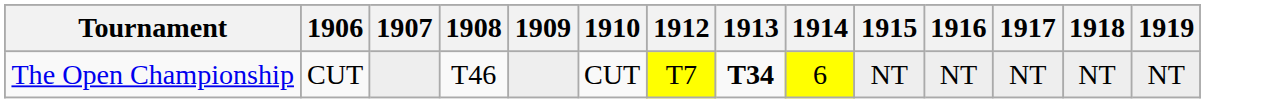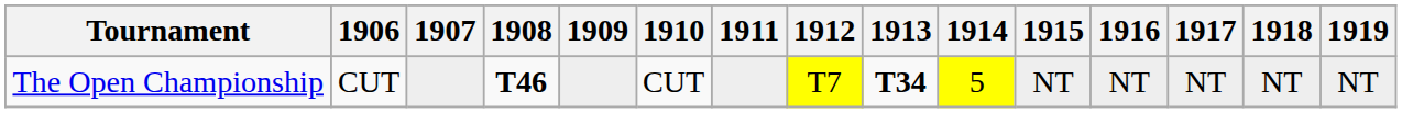+ column: 1911
The Open Championship | 1908: normal -> bold
The Open Championship | 1914: 6 -> 5
